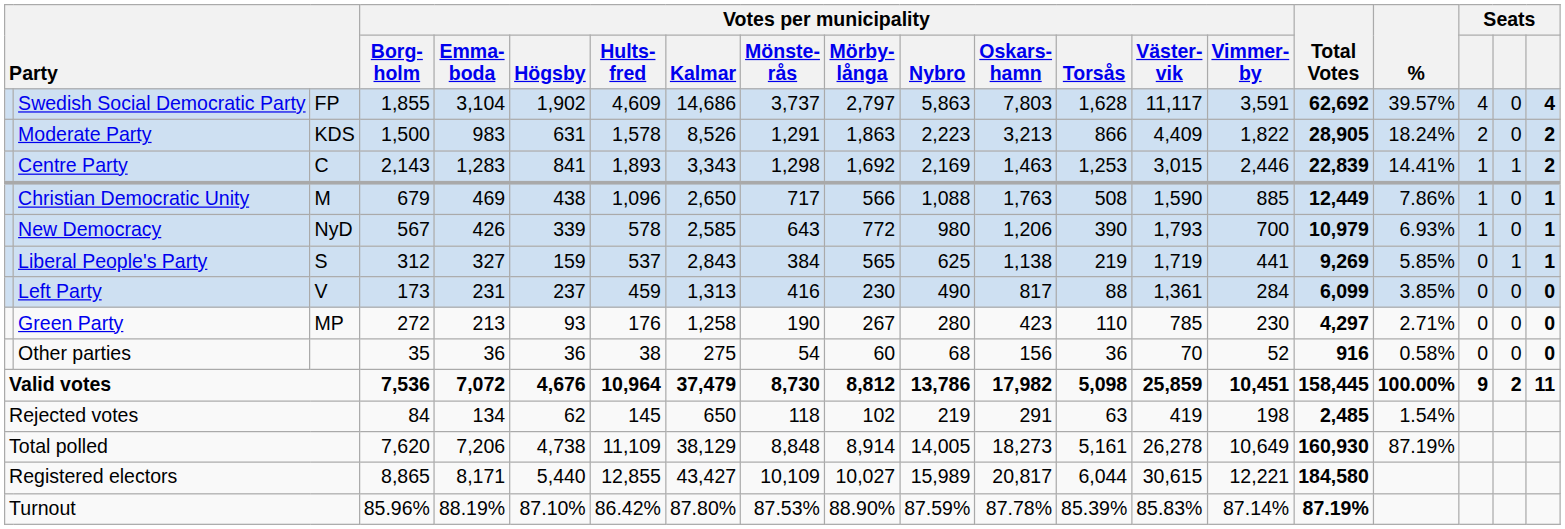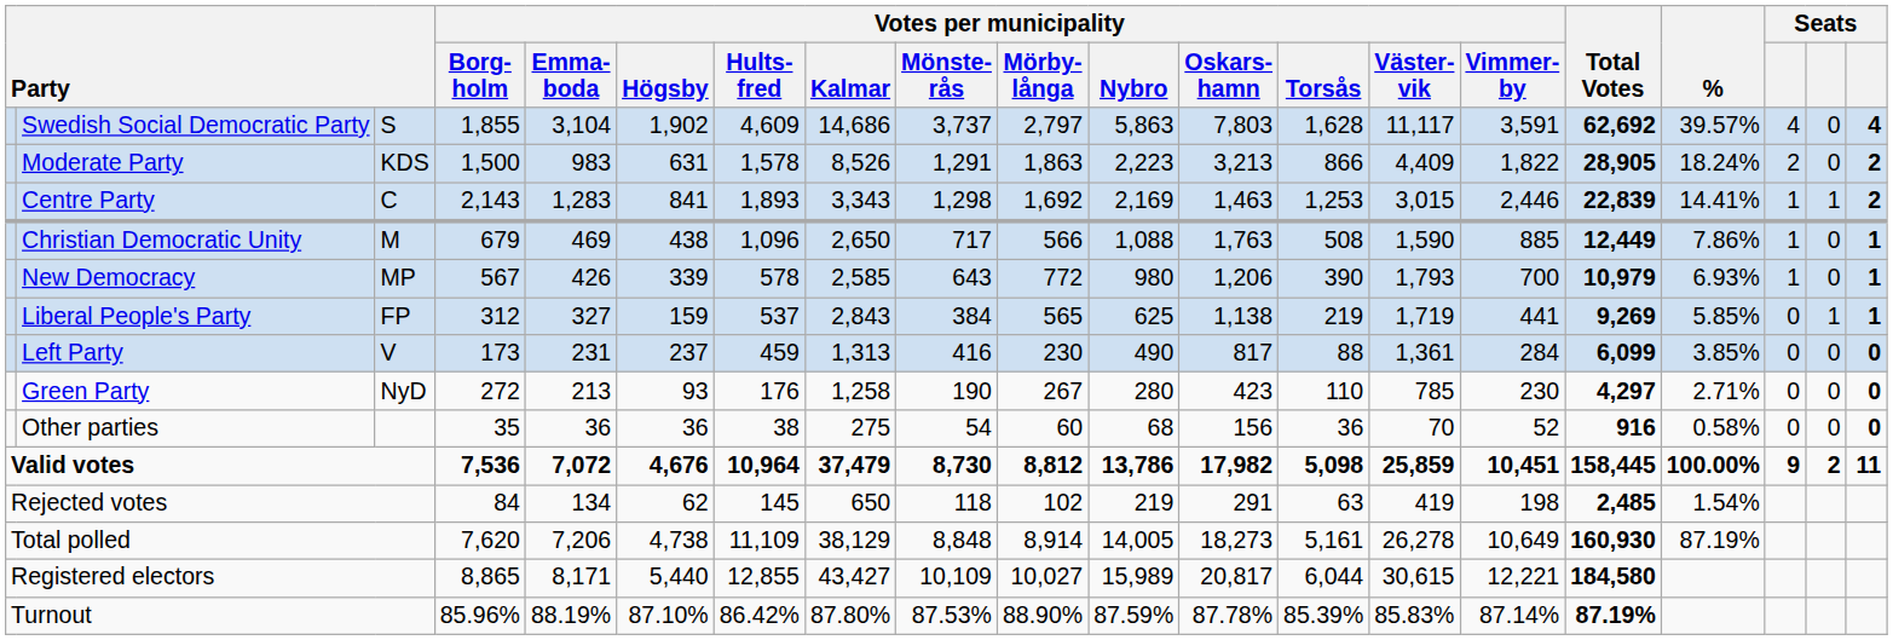Swedish Social Democratic Party | column 3: FP -> S
New Democracy | column 3: NyD -> MP
Liberal People's Party | column 3: S -> FP
Green Party | column 3: MP -> NyD
